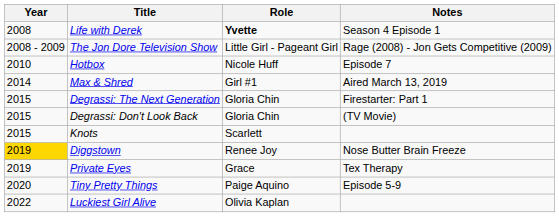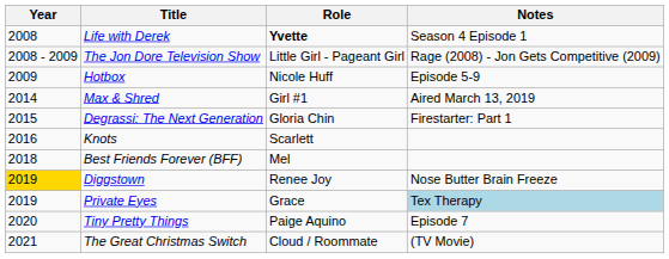Hotbox | Year: 2010 -> 2009
Hotbox | Notes: Episode 7 -> Episode 5-9
- row: 2015 | Degrassi: Don't Look Back | Gloria Chin | (TV Movie)
Knots | Year: 2015 -> 2016
+ row: 2018 | Best Friends Forever (BFF) | Mel
Private Eyes | Notes: no background -> lightblue background
Tiny Pretty Things | Notes: Episode 5-9 -> Episode 7
+ row: 2021 | The Great Christmas Switch | Cloud / Roommate | (TV Movie)
- row: 2022 | Luckiest Girl Alive | Olivia Kaplan
